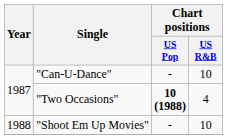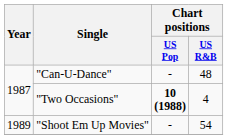"Can-U-Dance" | Chart positions / US R&B: 10 -> 48
"Shoot Em Up Movies" | Year: 1988 -> 1989
"Shoot Em Up Movies" | Chart positions / US R&B: 10 -> 54
